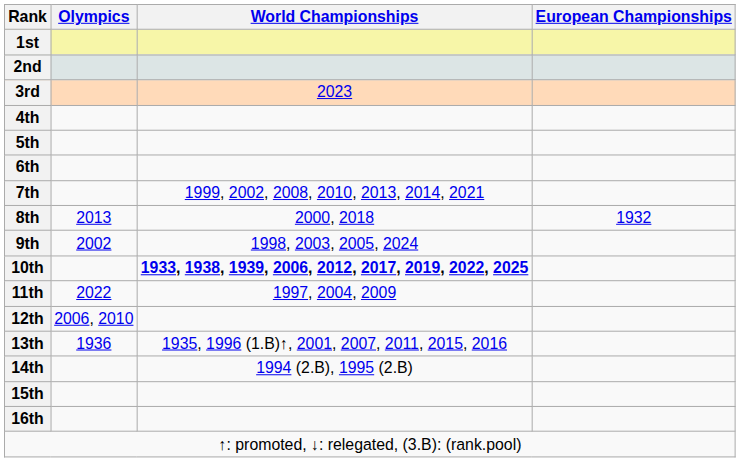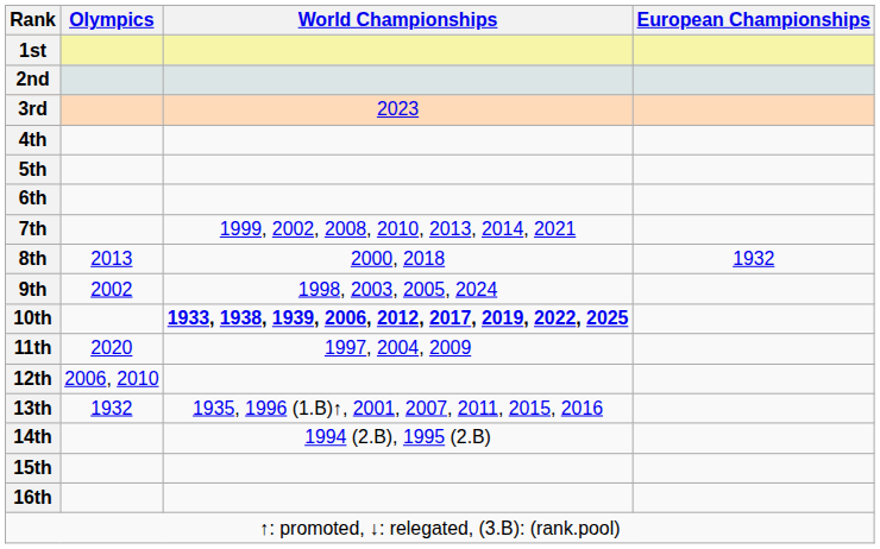11th | Olympics: 2022 -> 2020
13th | Olympics: 1936 -> 1932
